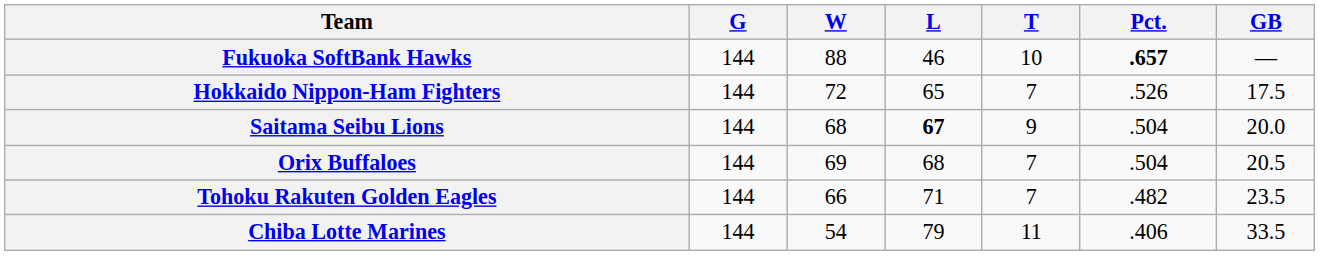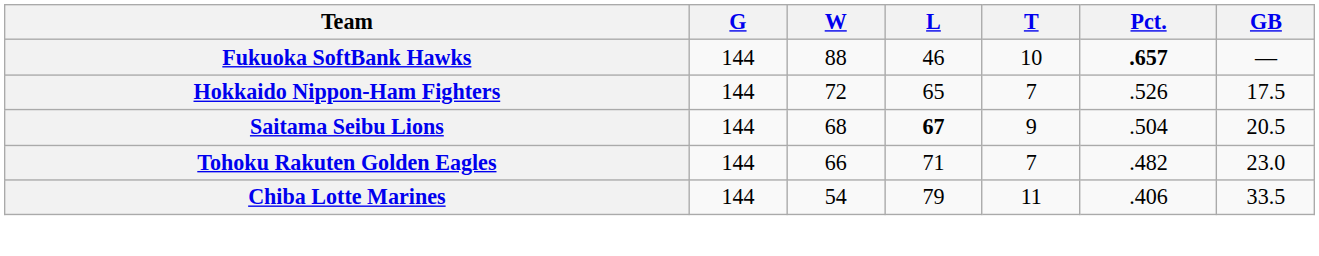Saitama Seibu Lions | GB: 20.0 -> 20.5
- row: Orix Buffaloes | 144 | 69 | 68 | 7 | .504 | 20.5
Tohoku Rakuten Golden Eagles | GB: 23.5 -> 23.0
